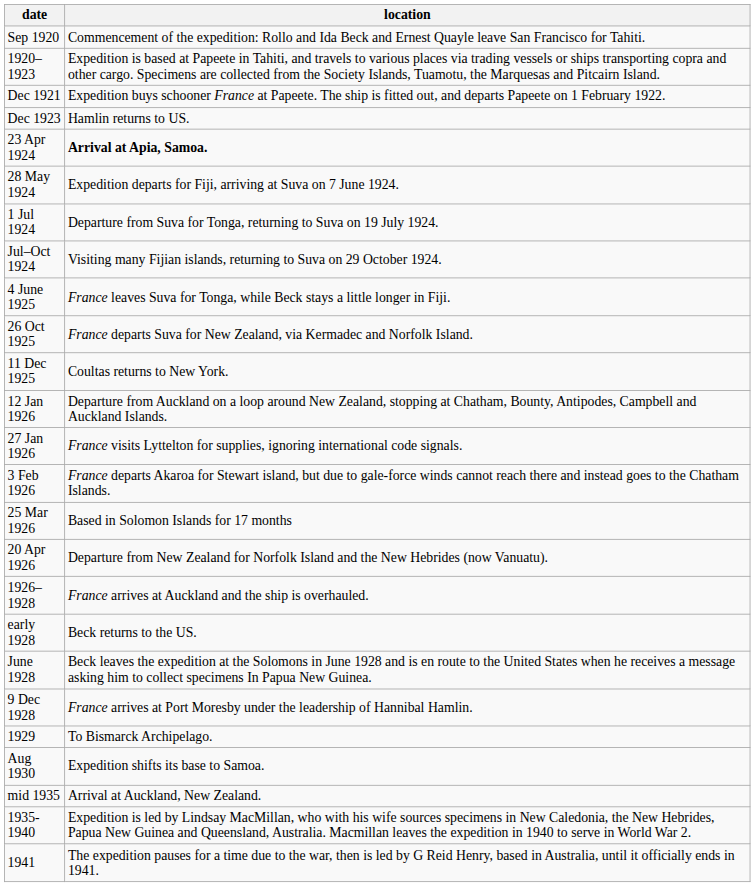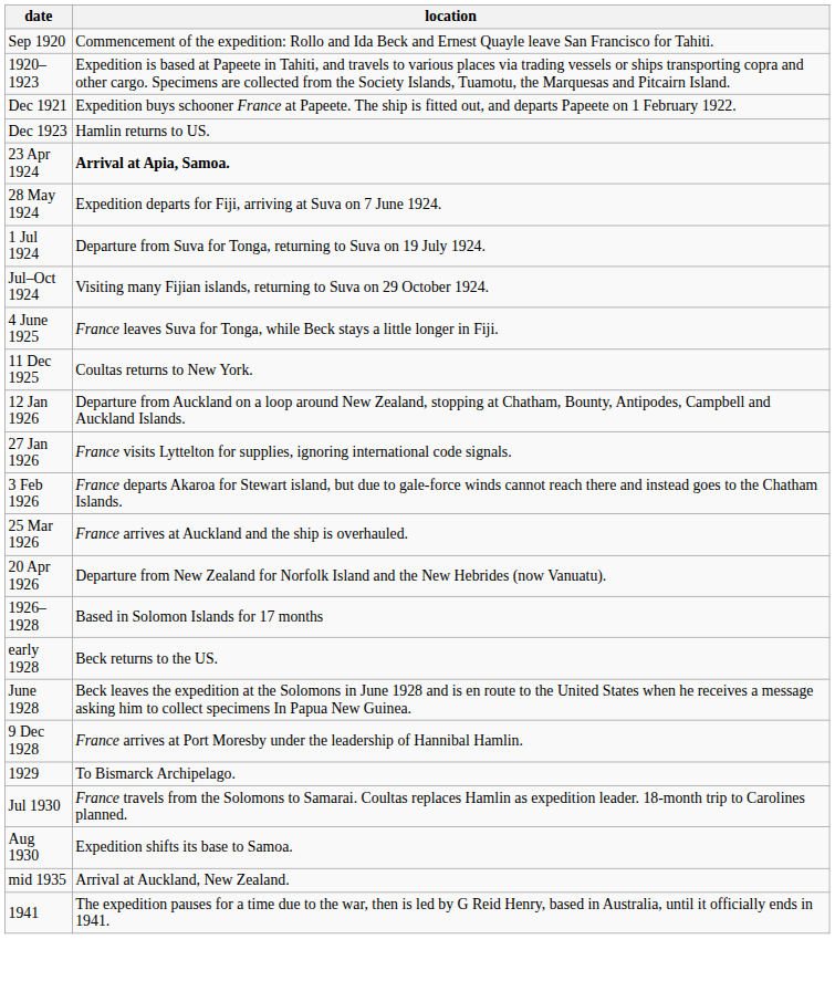- row: 26 Oct 1925 | France departs Suva for New Zealand, via Kermadec and Norfolk Island.
25 Mar 1926 | location: Based in Solomon Islands for 17 months -> France arrives at Auckland and the ship is overhauled.
1926–1928 | location: France arrives at Auckland and the ship is overhauled. -> Based in Solomon Islands for 17 months
+ row: Jul 1930 | France travels from the Solomons to Samarai. Coultas replaces Hamlin as expedition leader. 18-month trip to Carolines planned.
- row: 1935-1940 | Expedition is led by Lindsay MacMillan, who with his wife sources specimens in New Caledonia, the New Hebrides, Papua New Guinea and Queensland, Australia. Macmillan leaves the expedition in 1940 to serve in World War 2.
